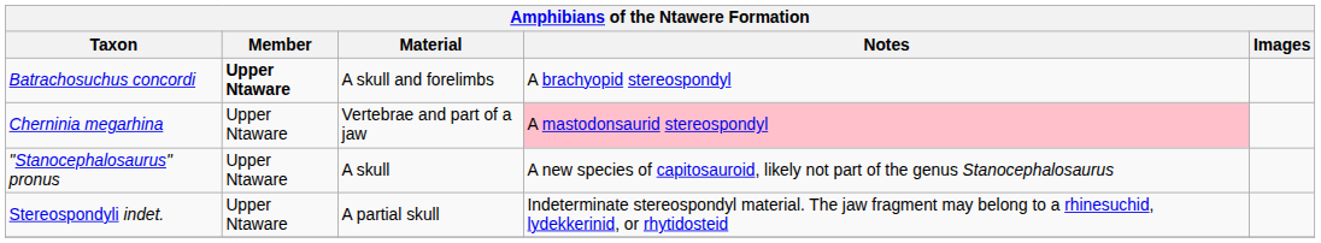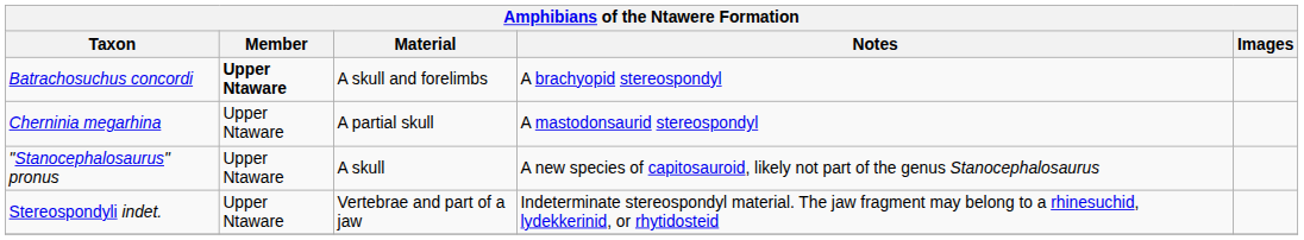Cherninia megarhina | Material: Vertebrae and part of a jaw -> A partial skull
Cherninia megarhina | Notes: pink background -> no background
Stereospondyli indet. | Material: A partial skull -> Vertebrae and part of a jaw
